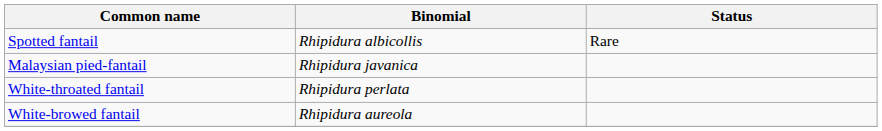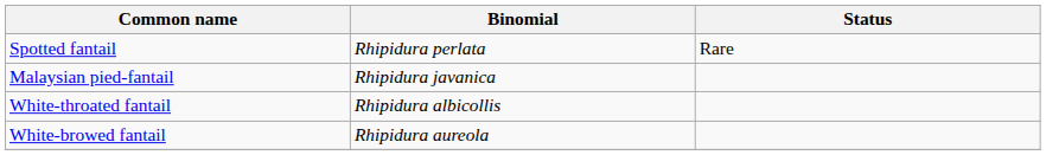Spotted fantail | Binomial: Rhipidura albicollis -> Rhipidura perlata
White-throated fantail | Binomial: Rhipidura perlata -> Rhipidura albicollis
